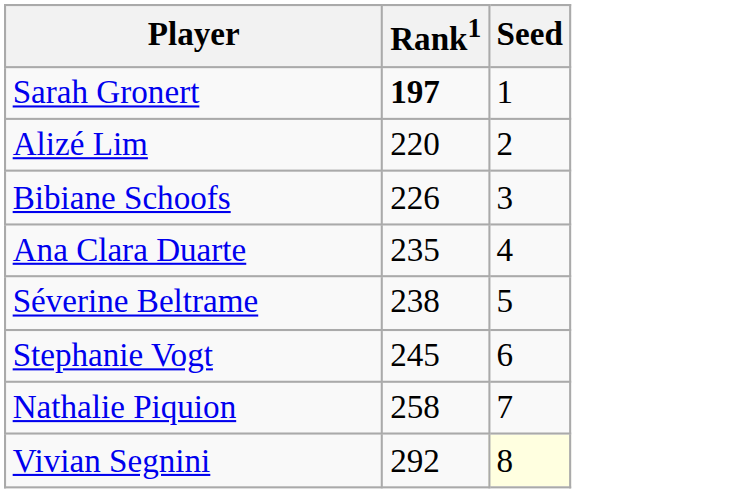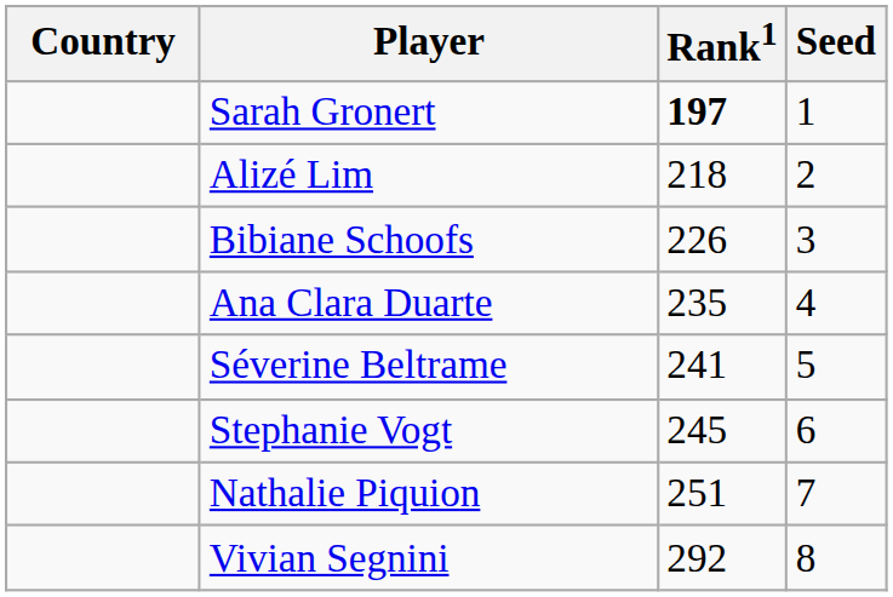+ column: Country
Alizé Lim | Rank1: 220 -> 218
Séverine Beltrame | Rank1: 238 -> 241
Nathalie Piquion | Rank1: 258 -> 251
Vivian Segnini | Seed: lightyellow background -> no background
